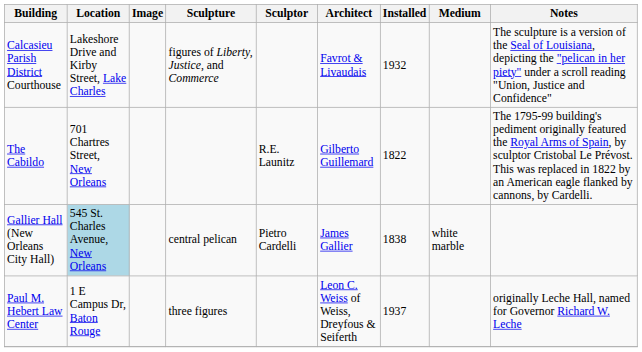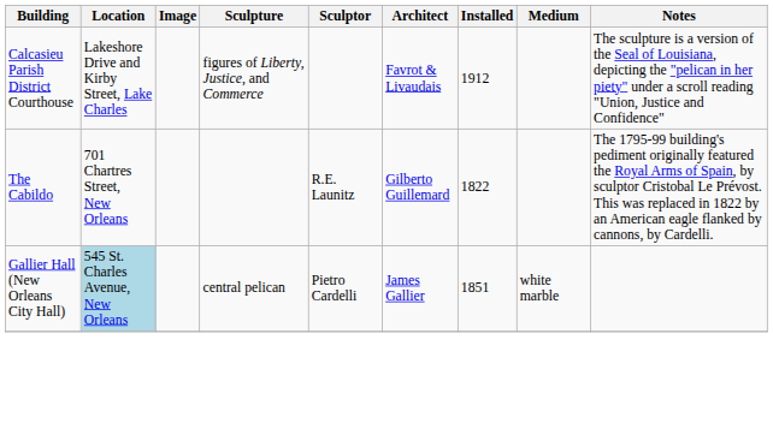Calcasieu Parish District Courthouse | Installed: 1932 -> 1912
Gallier Hall (New Orleans City Hall) | Installed: 1838 -> 1851
- row: Paul M. Hebert Law Center | 1 E Campus Dr, Baton Rouge | three figures | Leon C. Weiss of Weiss, Dreyfous & Seiferth | 1937 | originally Leche Hall, named for Governor Richard W. Leche
